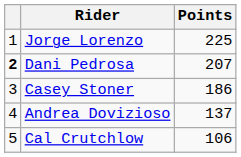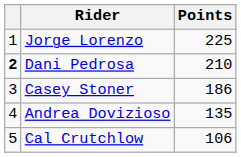Dani Pedrosa | Points: 207 -> 210
Andrea Dovizioso | Points: 137 -> 135
